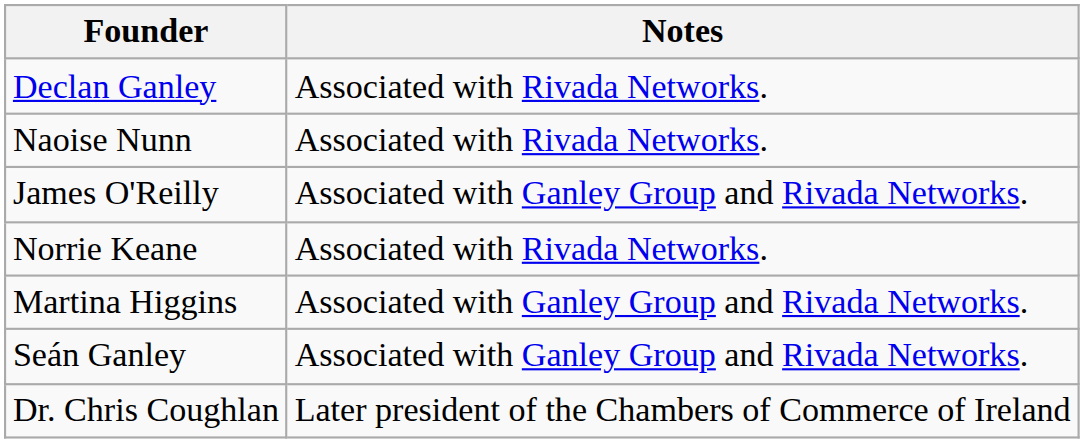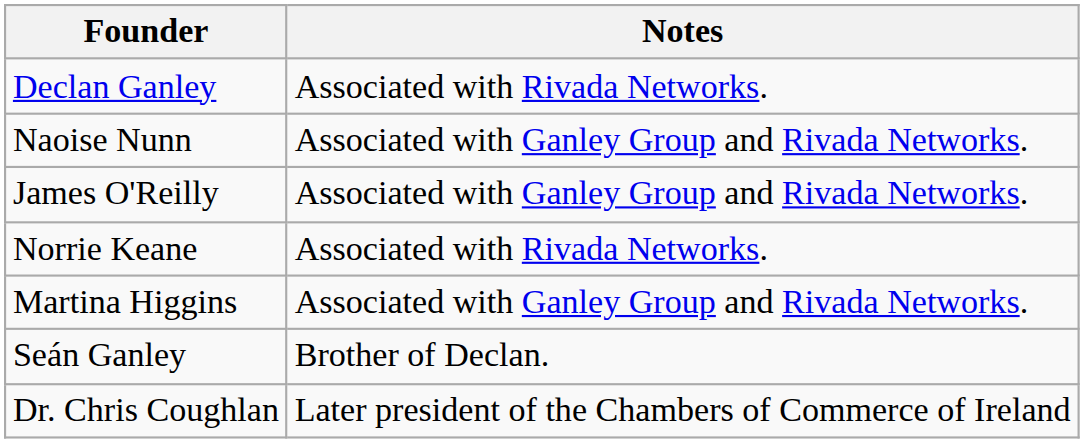Naoise Nunn | Notes: Associated with Rivada Networks. -> Associated with Ganley Group and Rivada Networks.
Seán Ganley | Notes: Associated with Ganley Group and Rivada Networks. -> Brother of Declan.
